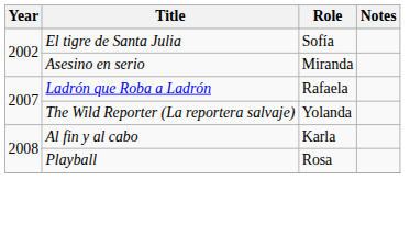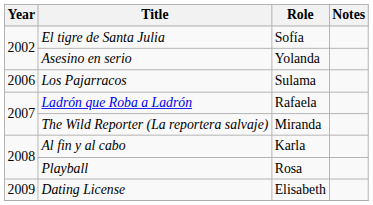Asesino en serio | Role: Miranda -> Yolanda
+ row: 2006 | Los Pajarracos | Sulama
The Wild Reporter (La reportera salvaje) | Role: Yolanda -> Miranda
+ row: 2009 | Dating License | Elisabeth
